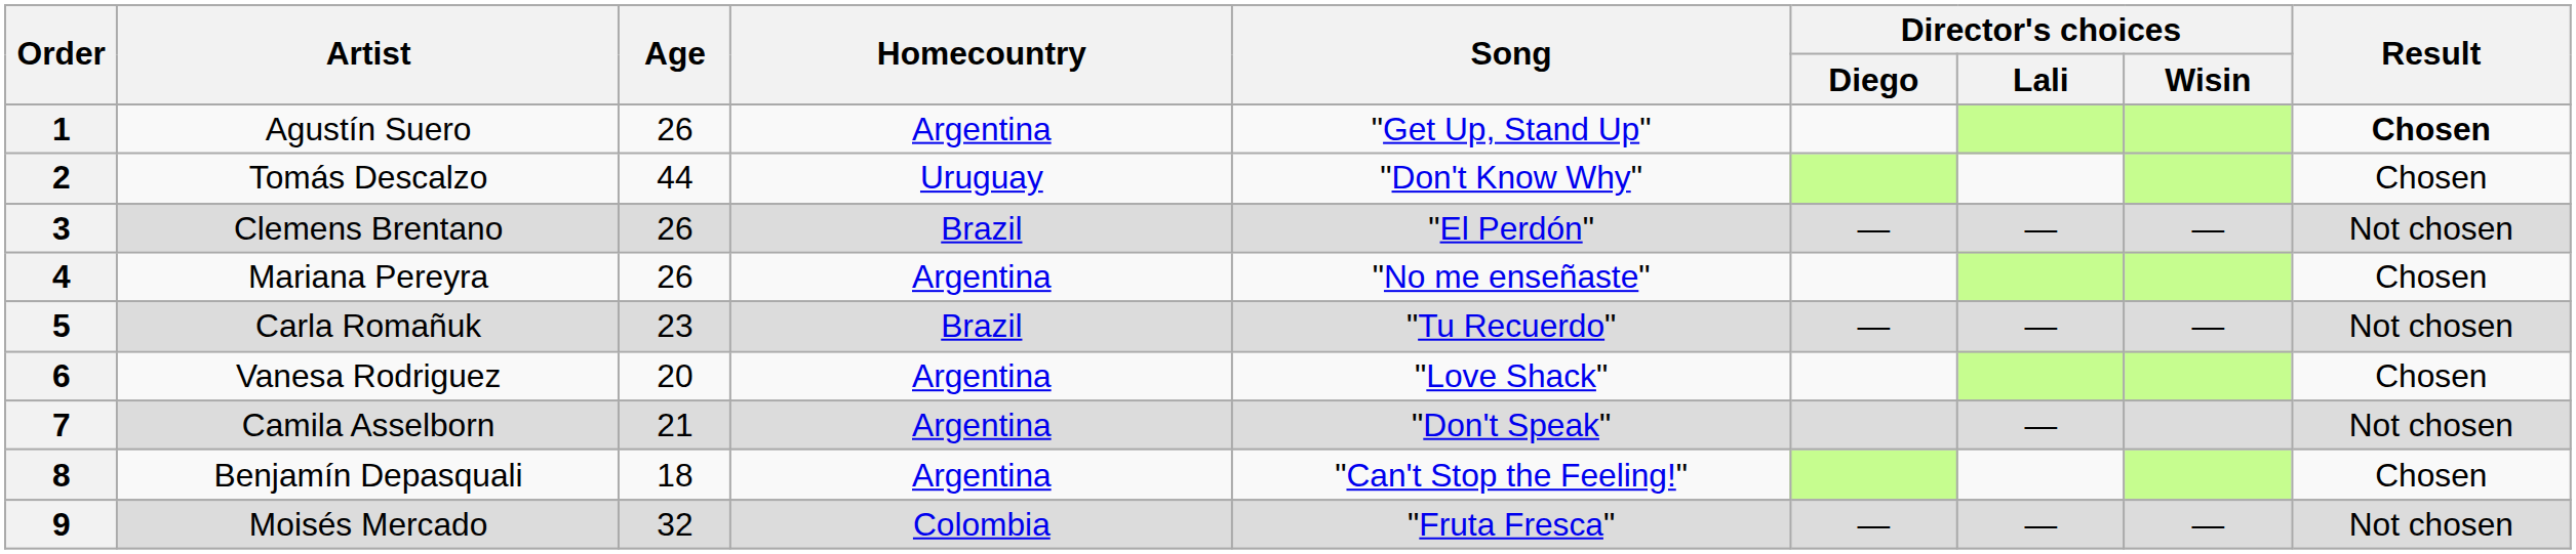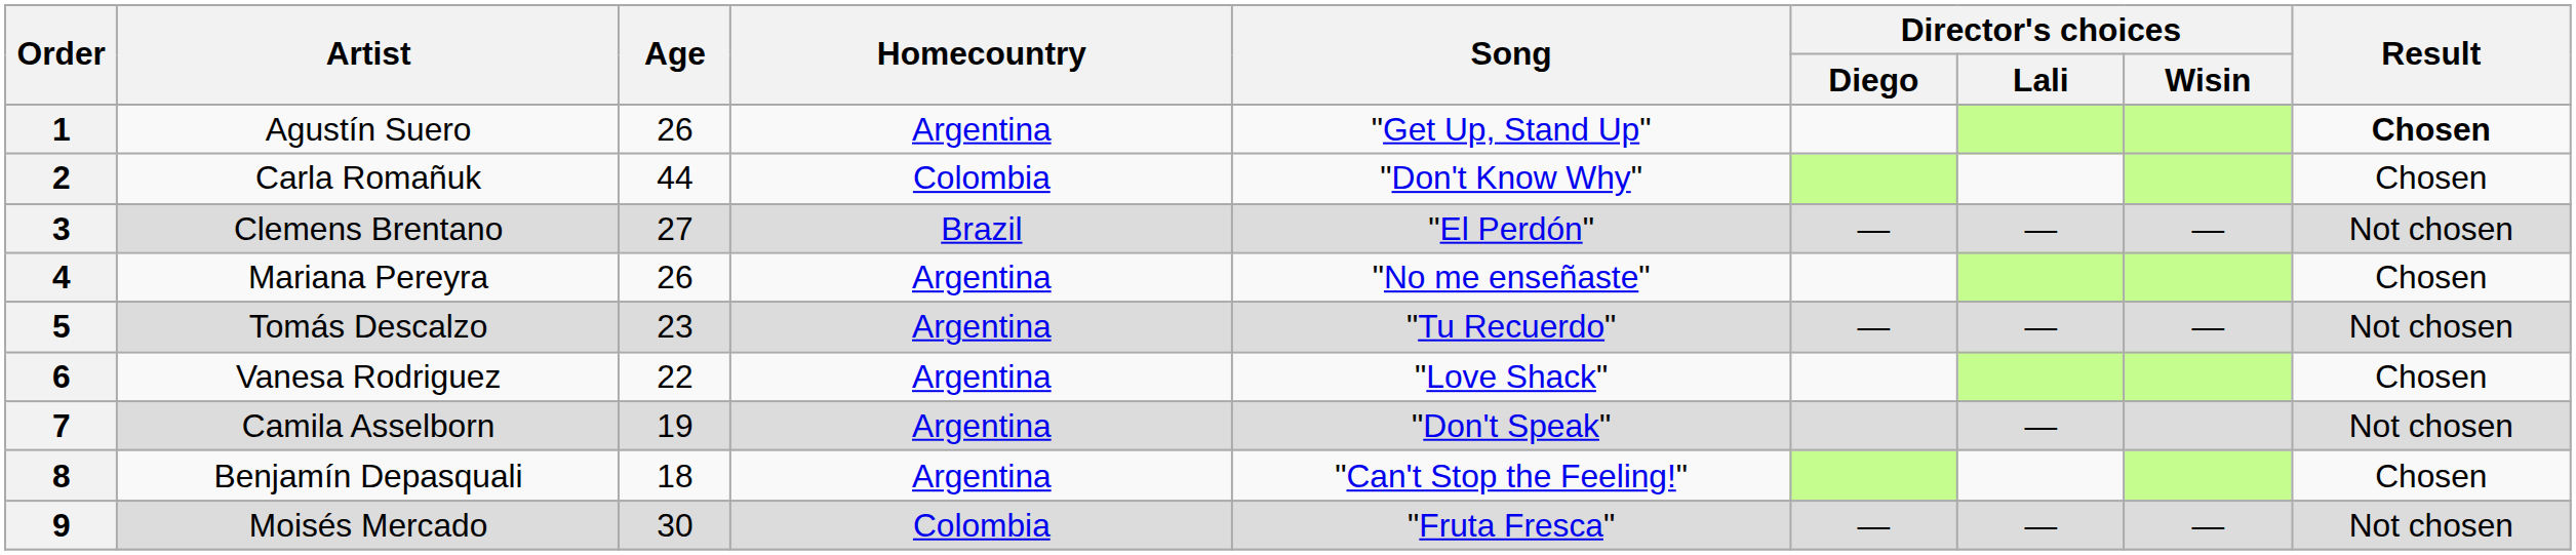2 | Artist: Tomás Descalzo -> Carla Romañuk
2 | Homecountry: Uruguay -> Colombia
3 | Age: 26 -> 27
5 | Artist: Carla Romañuk -> Tomás Descalzo
5 | Homecountry: Brazil -> Argentina
6 | Age: 20 -> 22
7 | Age: 21 -> 19
9 | Age: 32 -> 30
